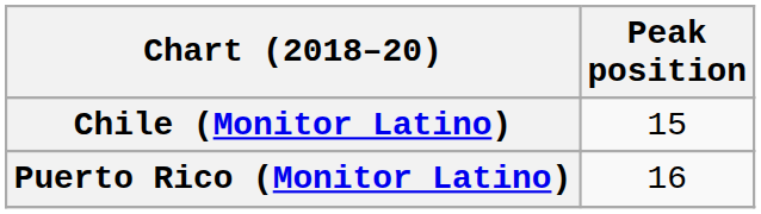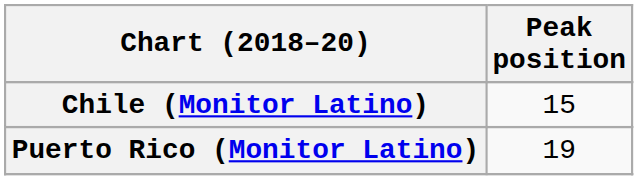Puerto Rico (Monitor Latino) | Peak position: 16 -> 19
